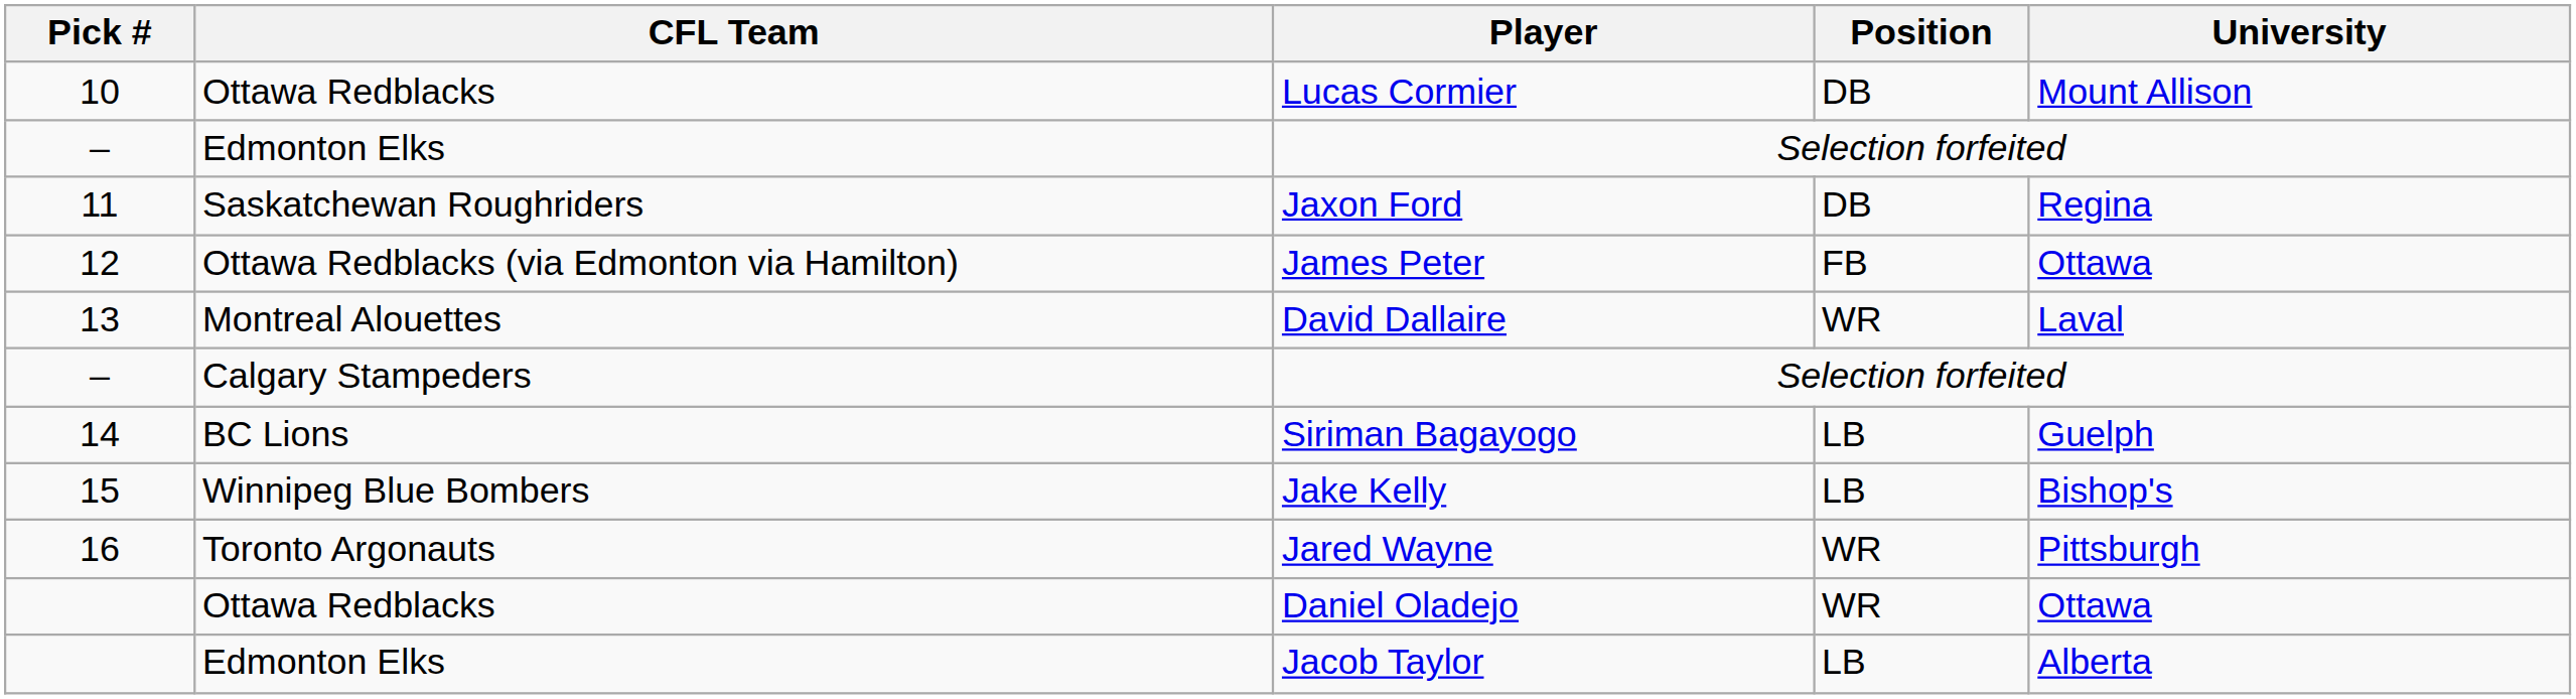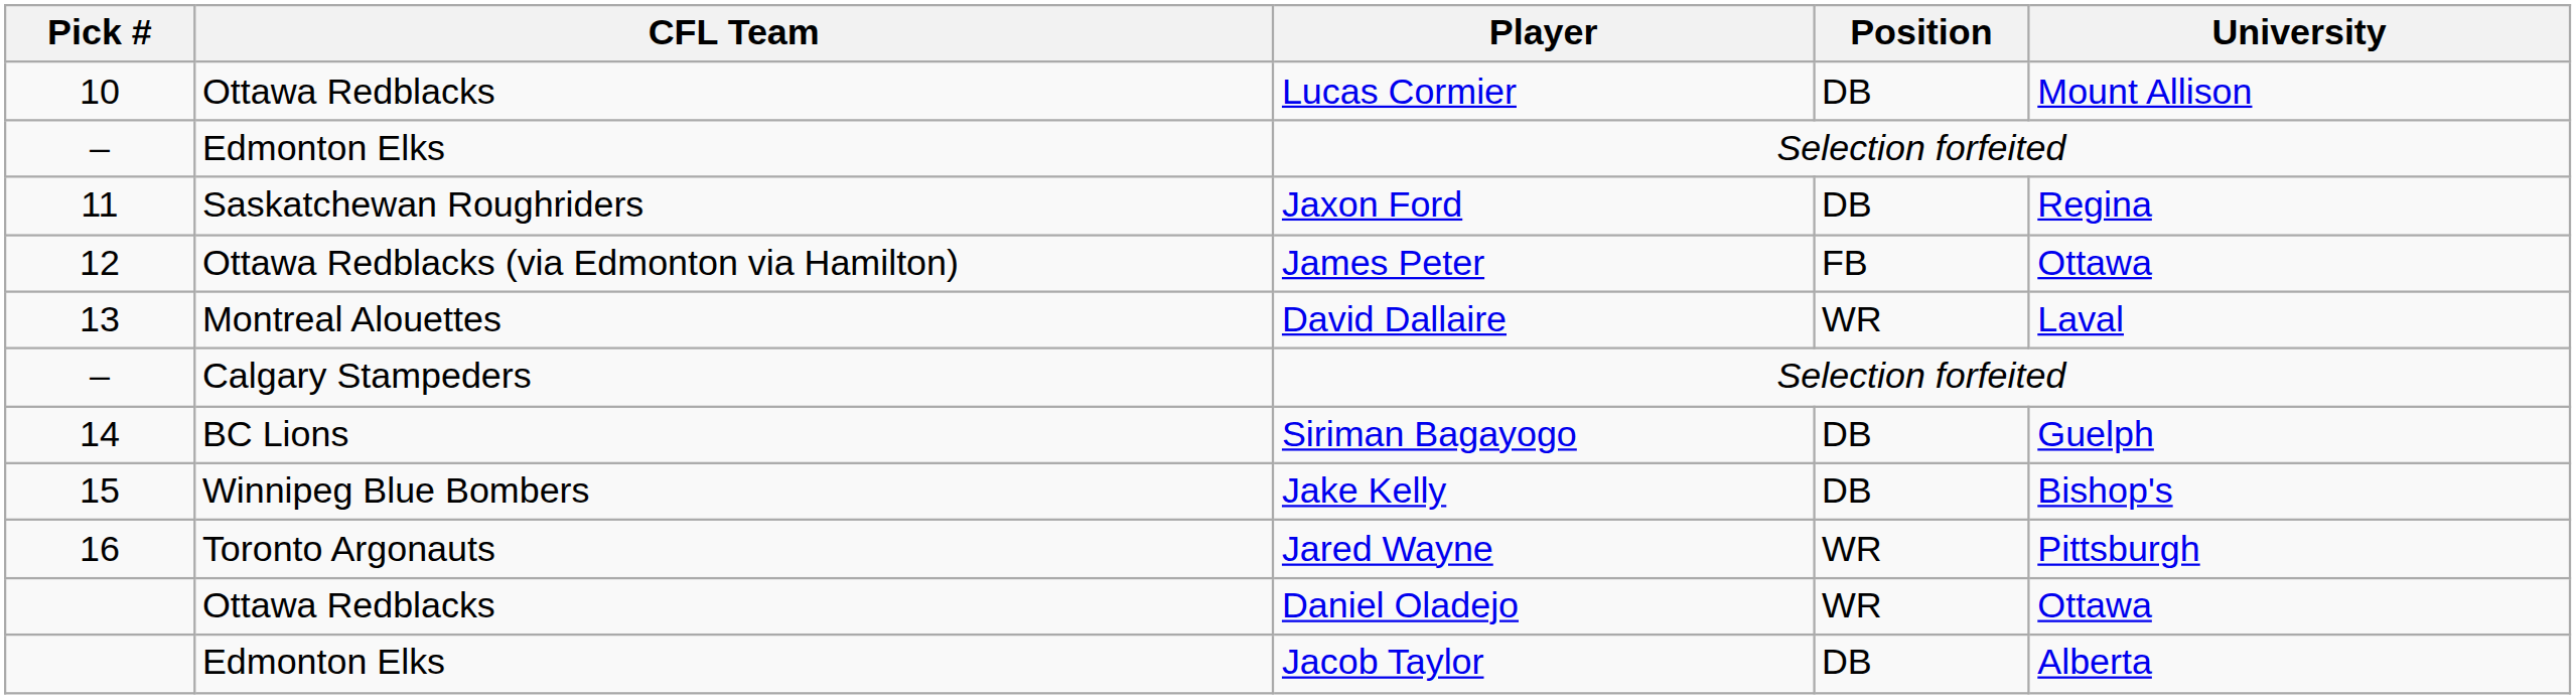Siriman Bagayogo | Position: LB -> DB
Jake Kelly | Position: LB -> DB
Jacob Taylor | Position: LB -> DB
